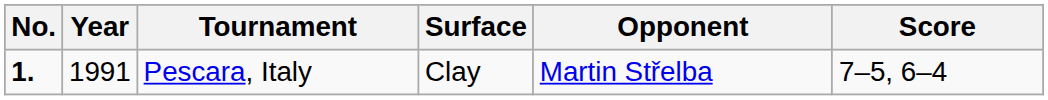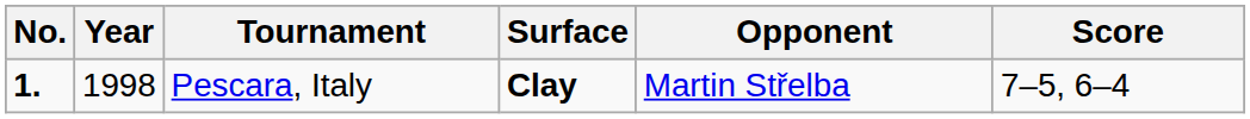Pescara, Italy | Year: 1991 -> 1998
Pescara, Italy | Surface: normal -> bold
